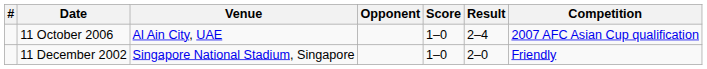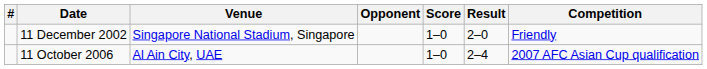rows swapped: 11 December 2002 <-> 11 October 2006
